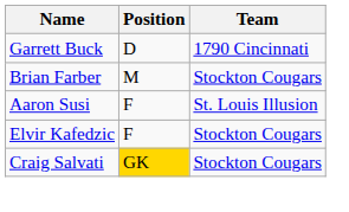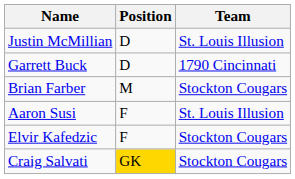+ row: Justin McMillian | D | St. Louis Illusion
